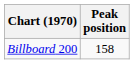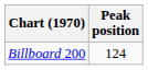Billboard 200 | Peak position: 158 -> 124
